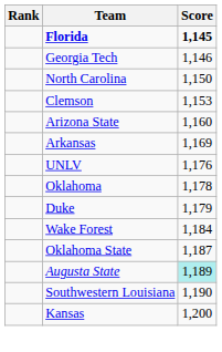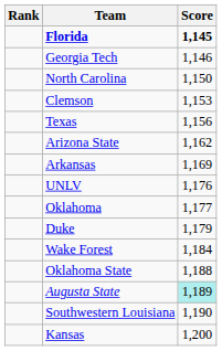+ row: Texas | 1,156
Arizona State | Score: 1,160 -> 1,162
Oklahoma | Score: 1,178 -> 1,177
Oklahoma State | Score: 1,187 -> 1,188
